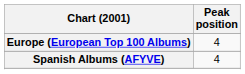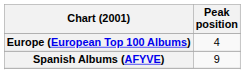Spanish Albums (AFYVE) | Peak position: 4 -> 9
